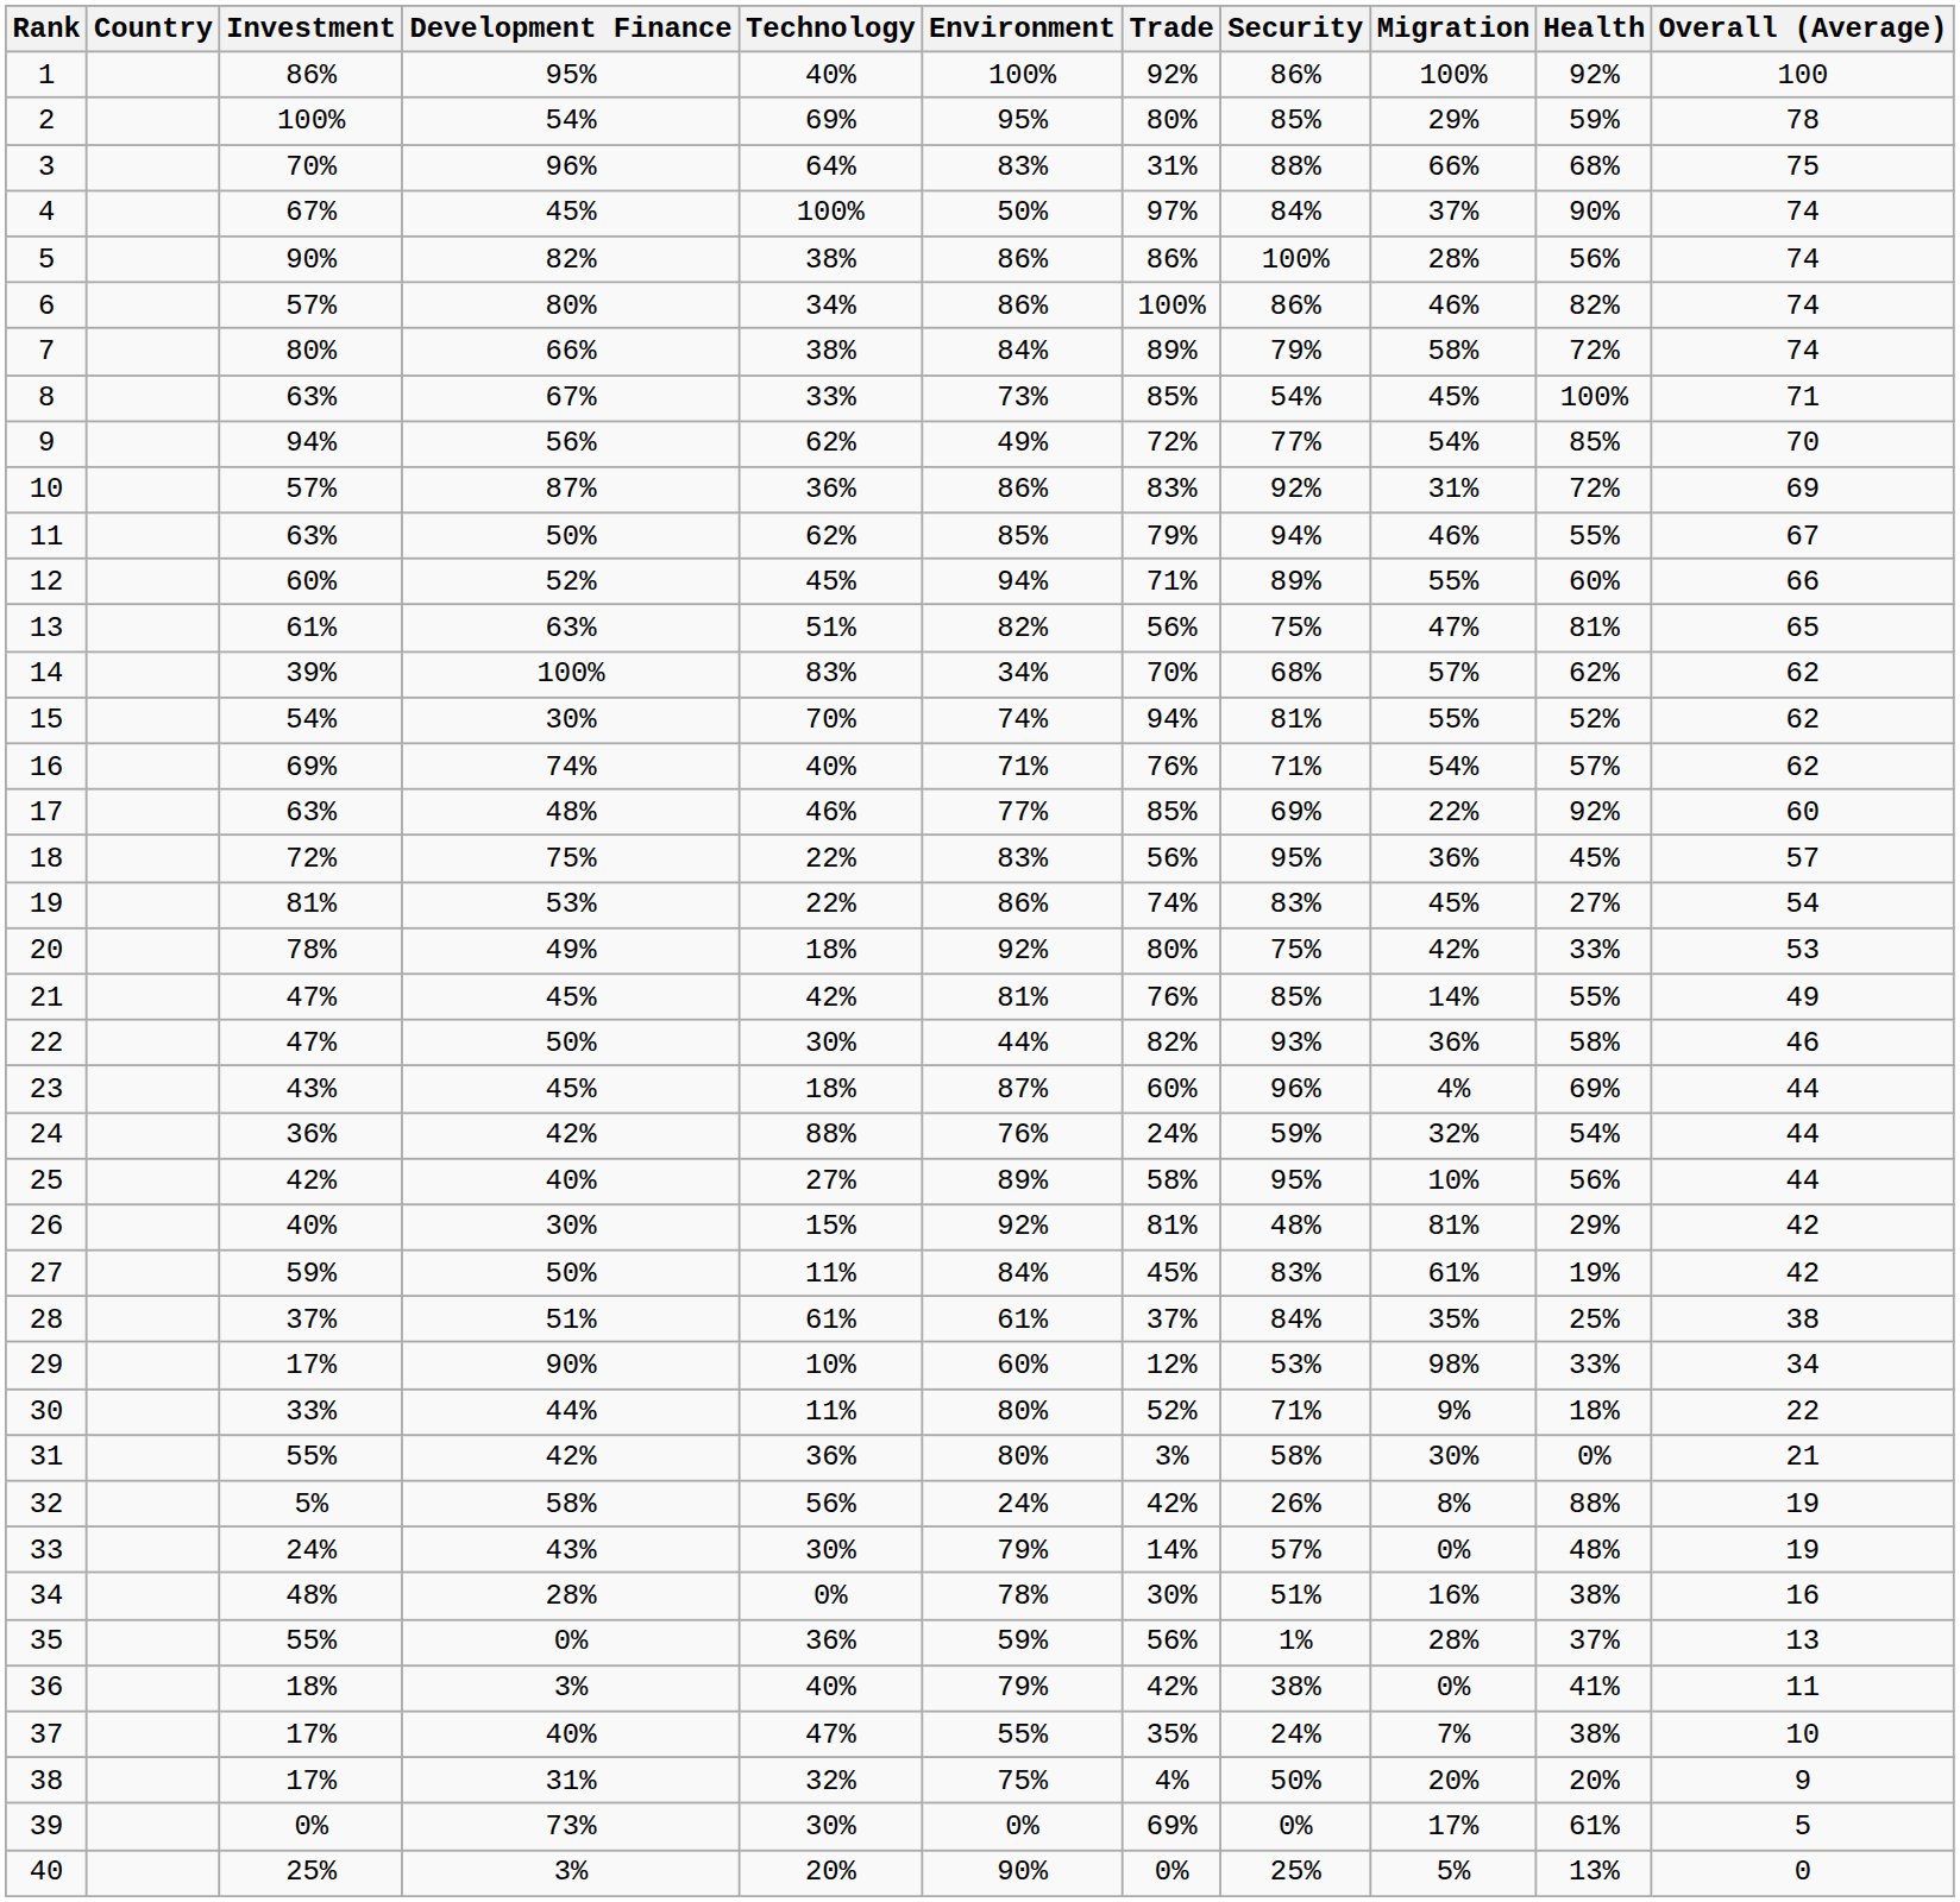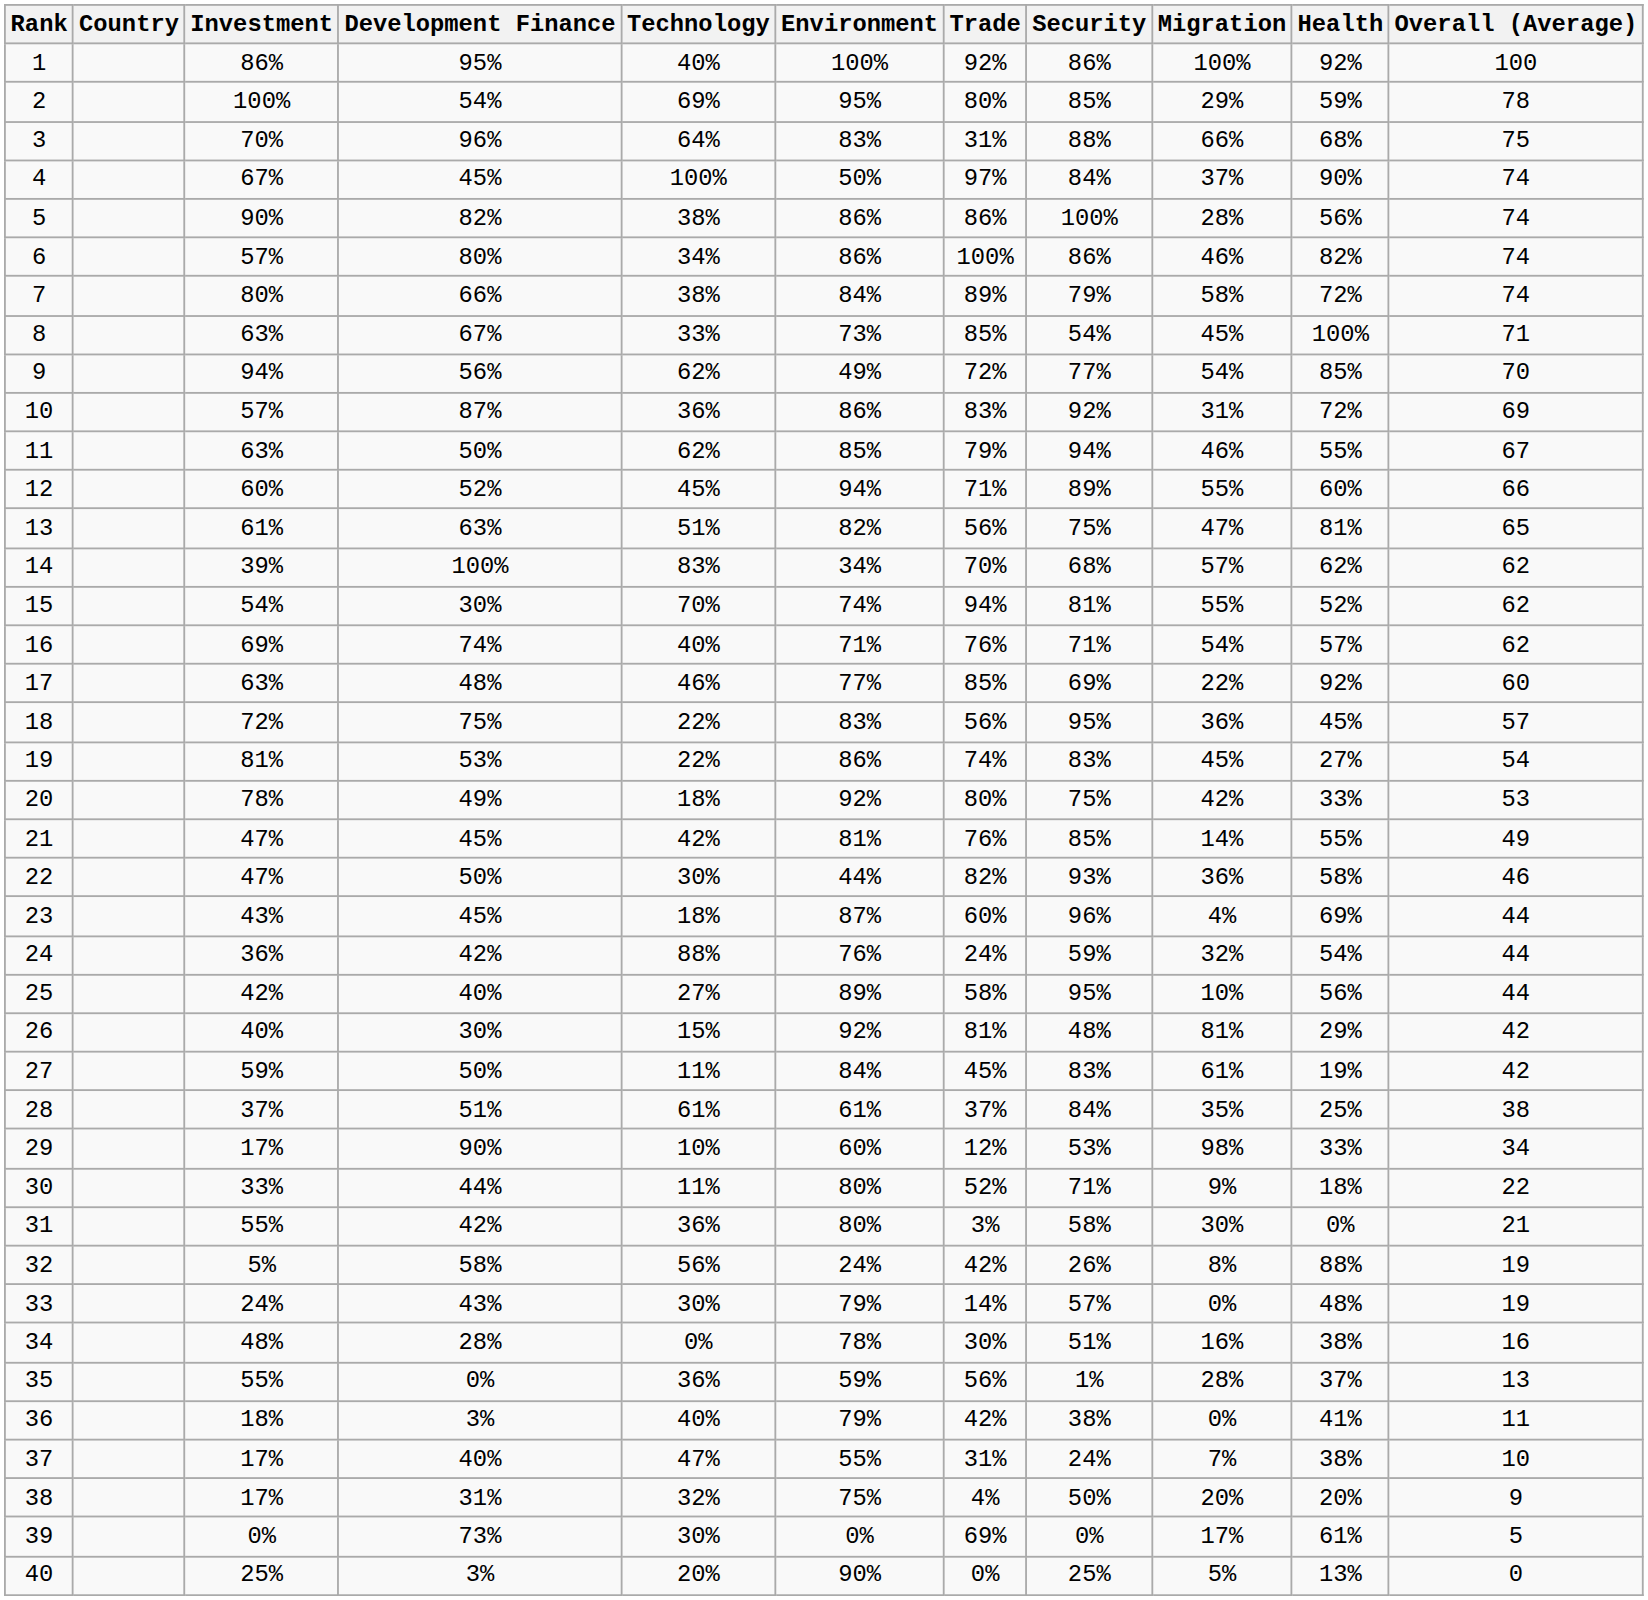37 | Trade: 35% -> 31%
